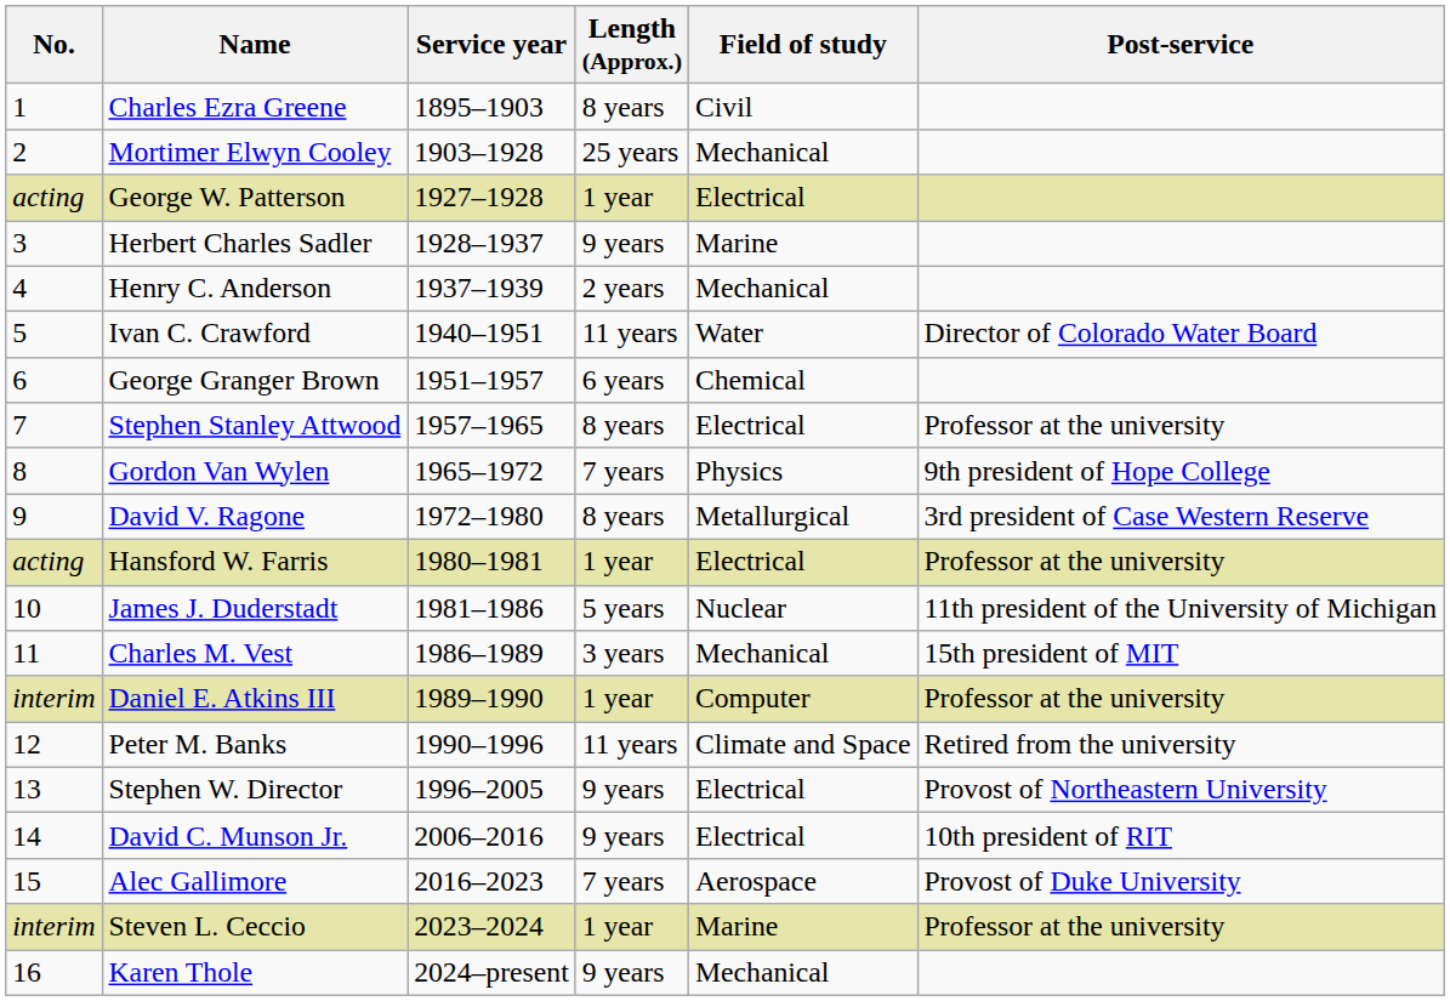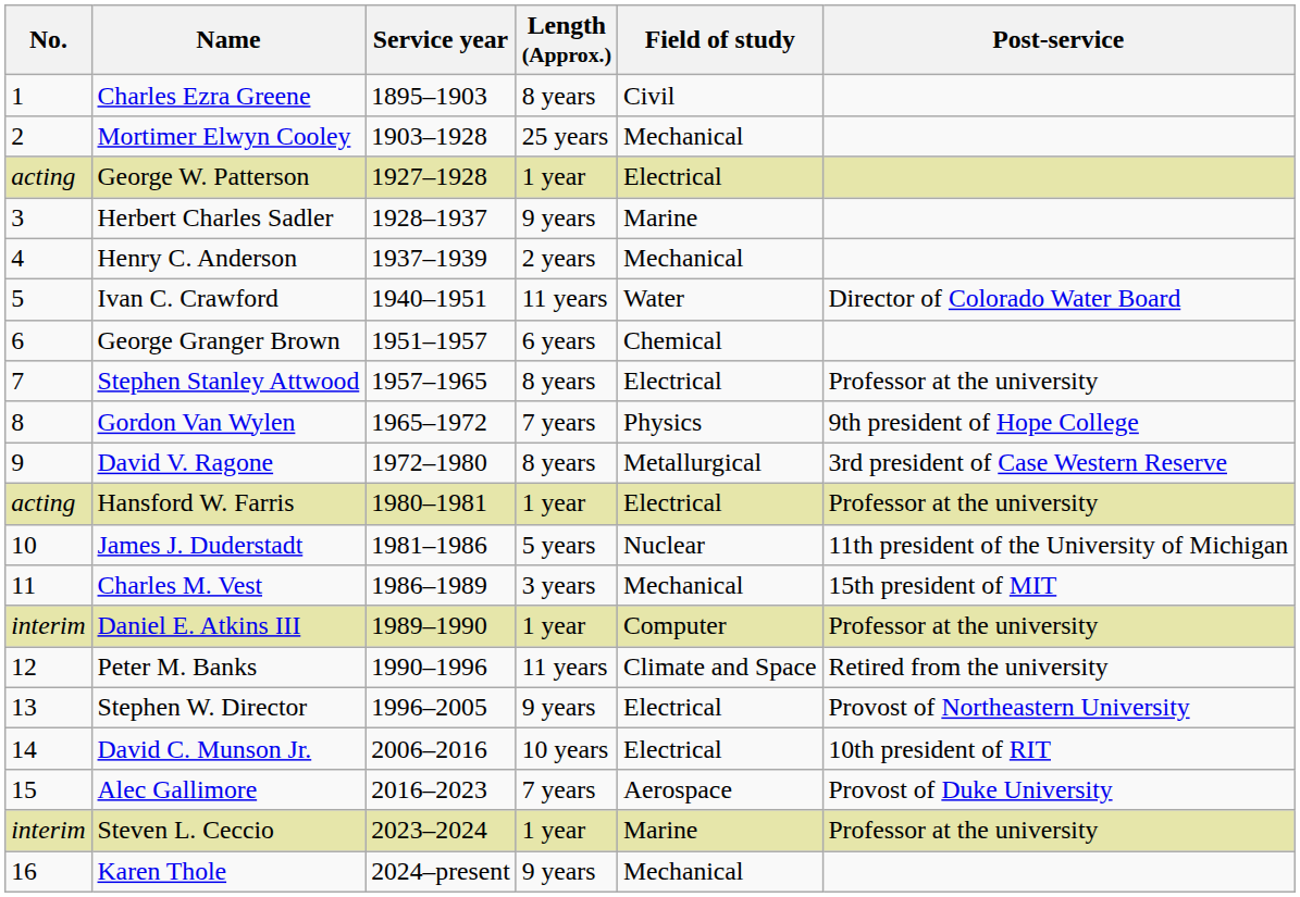David C. Munson Jr. | Length (Approx.): 9 years -> 10 years
